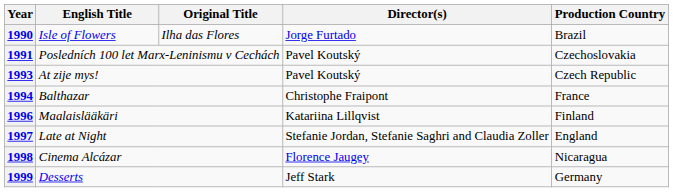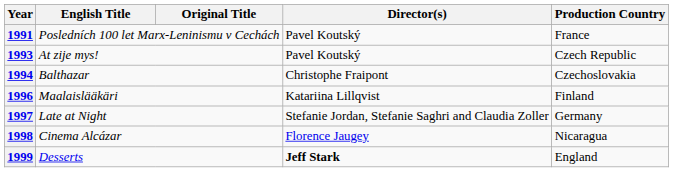- row: 1990 | Isle of Flowers | Ilha das Flores | Jorge Furtado | Brazil
1991 | Production Country: Czechoslovakia -> France
1994 | Production Country: France -> Czechoslovakia
1997 | Production Country: England -> Germany
1999 | Director(s): normal -> bold
1999 | Production Country: Germany -> England
